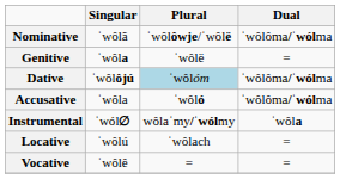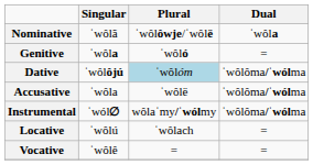Nominative | Dual: ˈwôlôma/ˈwólma -> ˈwôla
Genitive | Plural: ˈwôlë -> ˈwôló
Accusative | Plural: ˈwôló -> ˈwôlë
Instrumental | Dual: ˈwôla -> ˈwôlôma/ˈwólma
